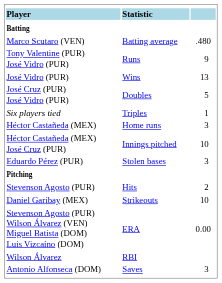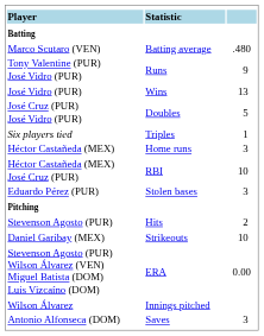Héctor Castañeda (MEX) José Cruz (PUR) | column 2: Innings pitched -> RBI
Wilson Álvarez | column 2: RBI -> Innings pitched
